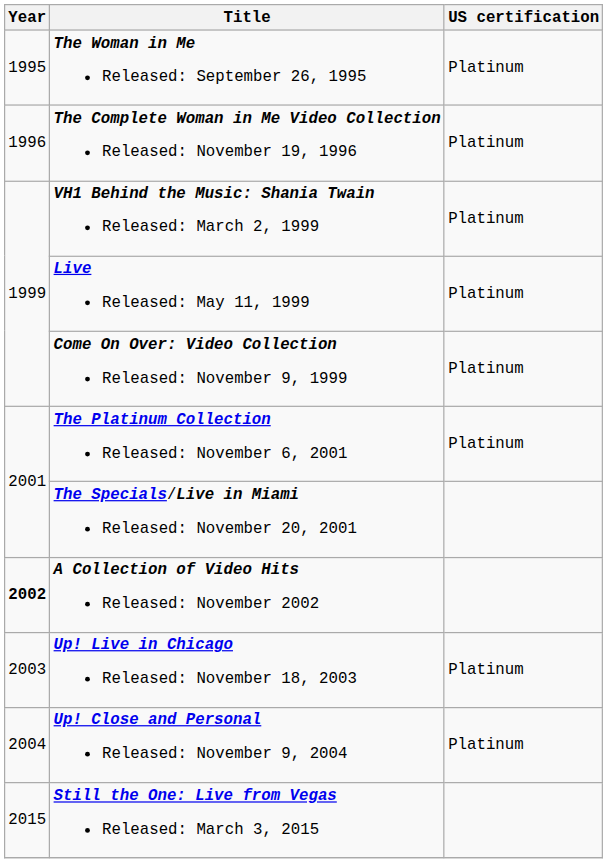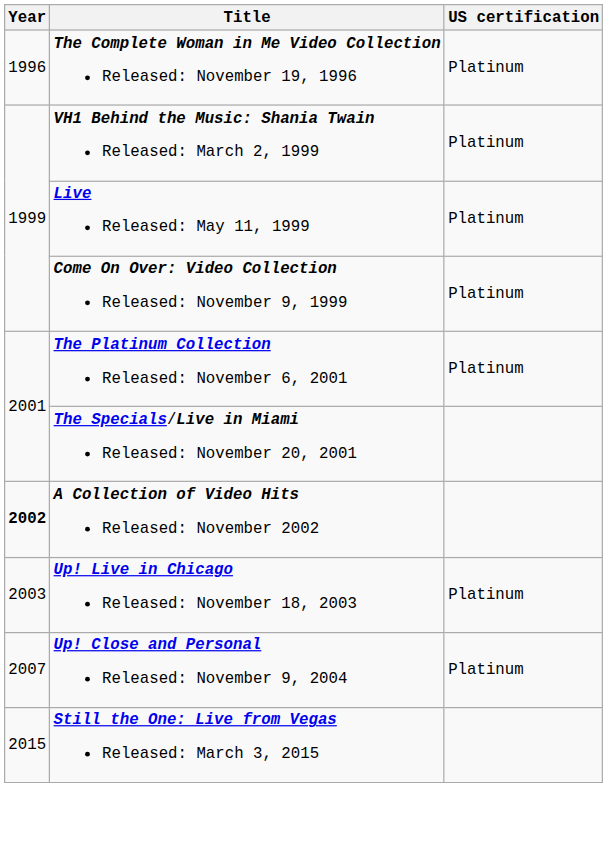- row: 1995 | The Woman in Me Released: September 26, 1995 | Platinum
Up! Close and Personal Released: November 9, 2004 | Year: 2004 -> 2007
